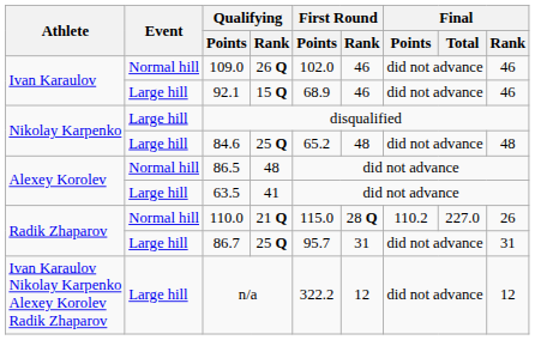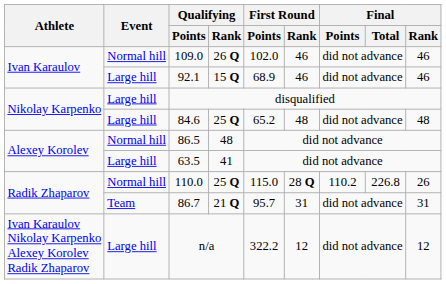110.0 | Qualifying / Rank: 21 Q -> 25 Q
110.0 | Final / Total: 227.0 -> 226.8
86.7 | Event: Large hill -> Team
86.7 | Qualifying / Rank: 25 Q -> 21 Q
